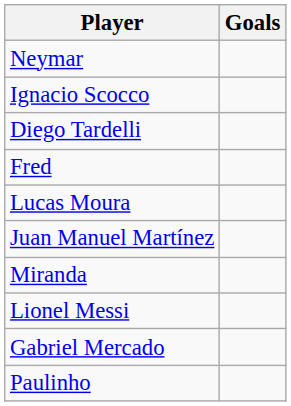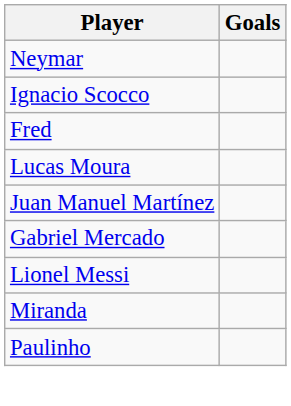- row: Diego Tardelli
rows swapped: Gabriel Mercado <-> Miranda
